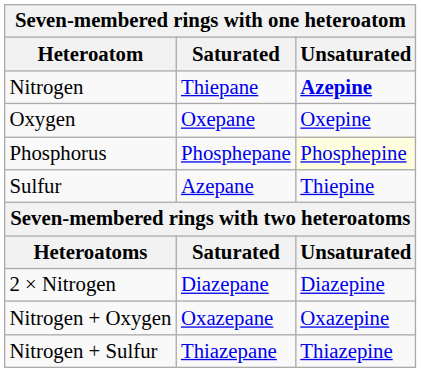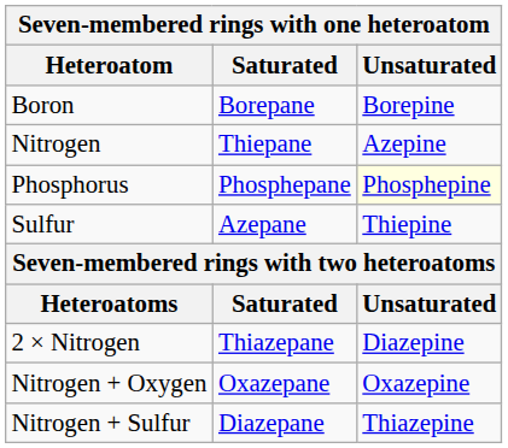+ row: Boron | Borepane | Borepine
Nitrogen | Unsaturated: bold -> normal
- row: Oxygen | Oxepane | Oxepine
2 × Nitrogen | Saturated: Diazepane -> Thiazepane
Nitrogen + Sulfur | Saturated: Thiazepane -> Diazepane
